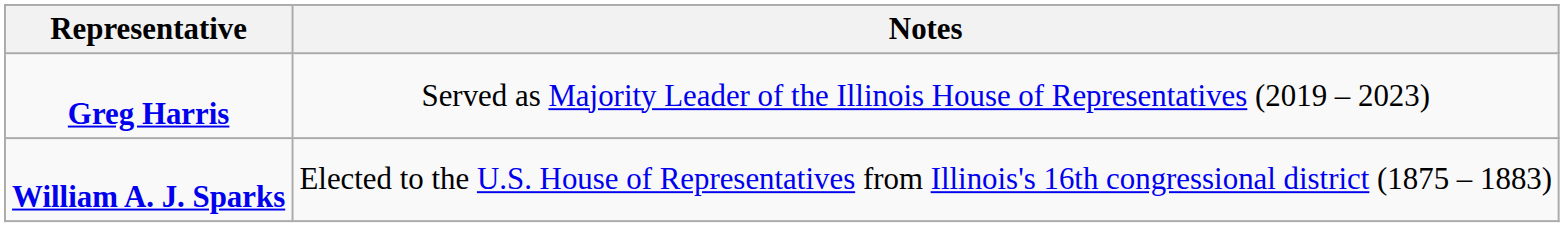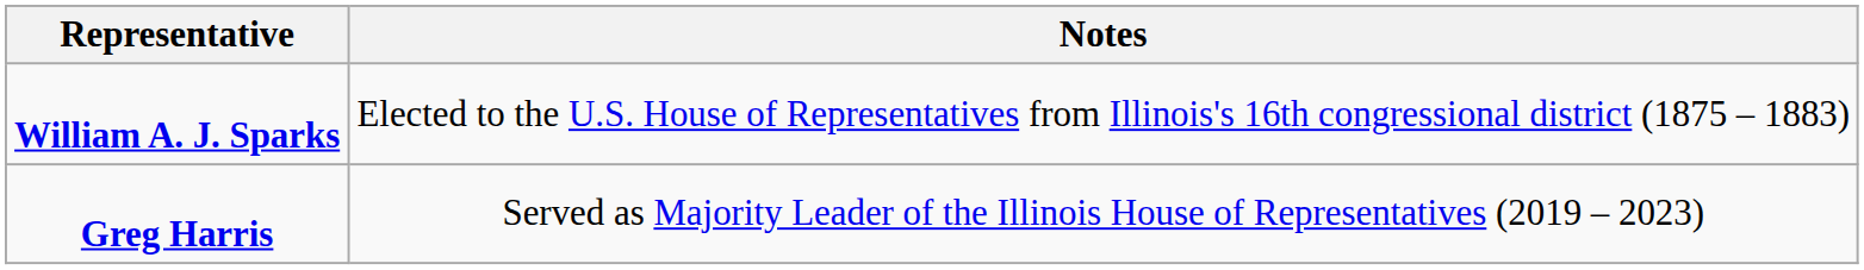rows swapped: William A. J. Sparks <-> Greg Harris
